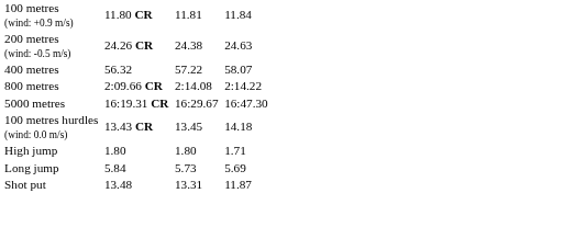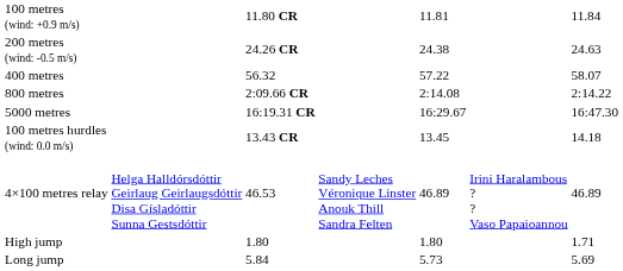+ row: 4×100 metres relay | Helga Halldórsdóttir Geirlaug Geirlaugsdóttir Disa Gísladóttir Sunna Gestsdóttir | 46.53 | Sandy Leches Véronique Linster Anouk Thill Sandra Felten | 46.89 | Irini Haralambous ? ? Vaso Papaioannou | 46.89
- row: Shot put | 13.48 | 13.31 | 11.87
